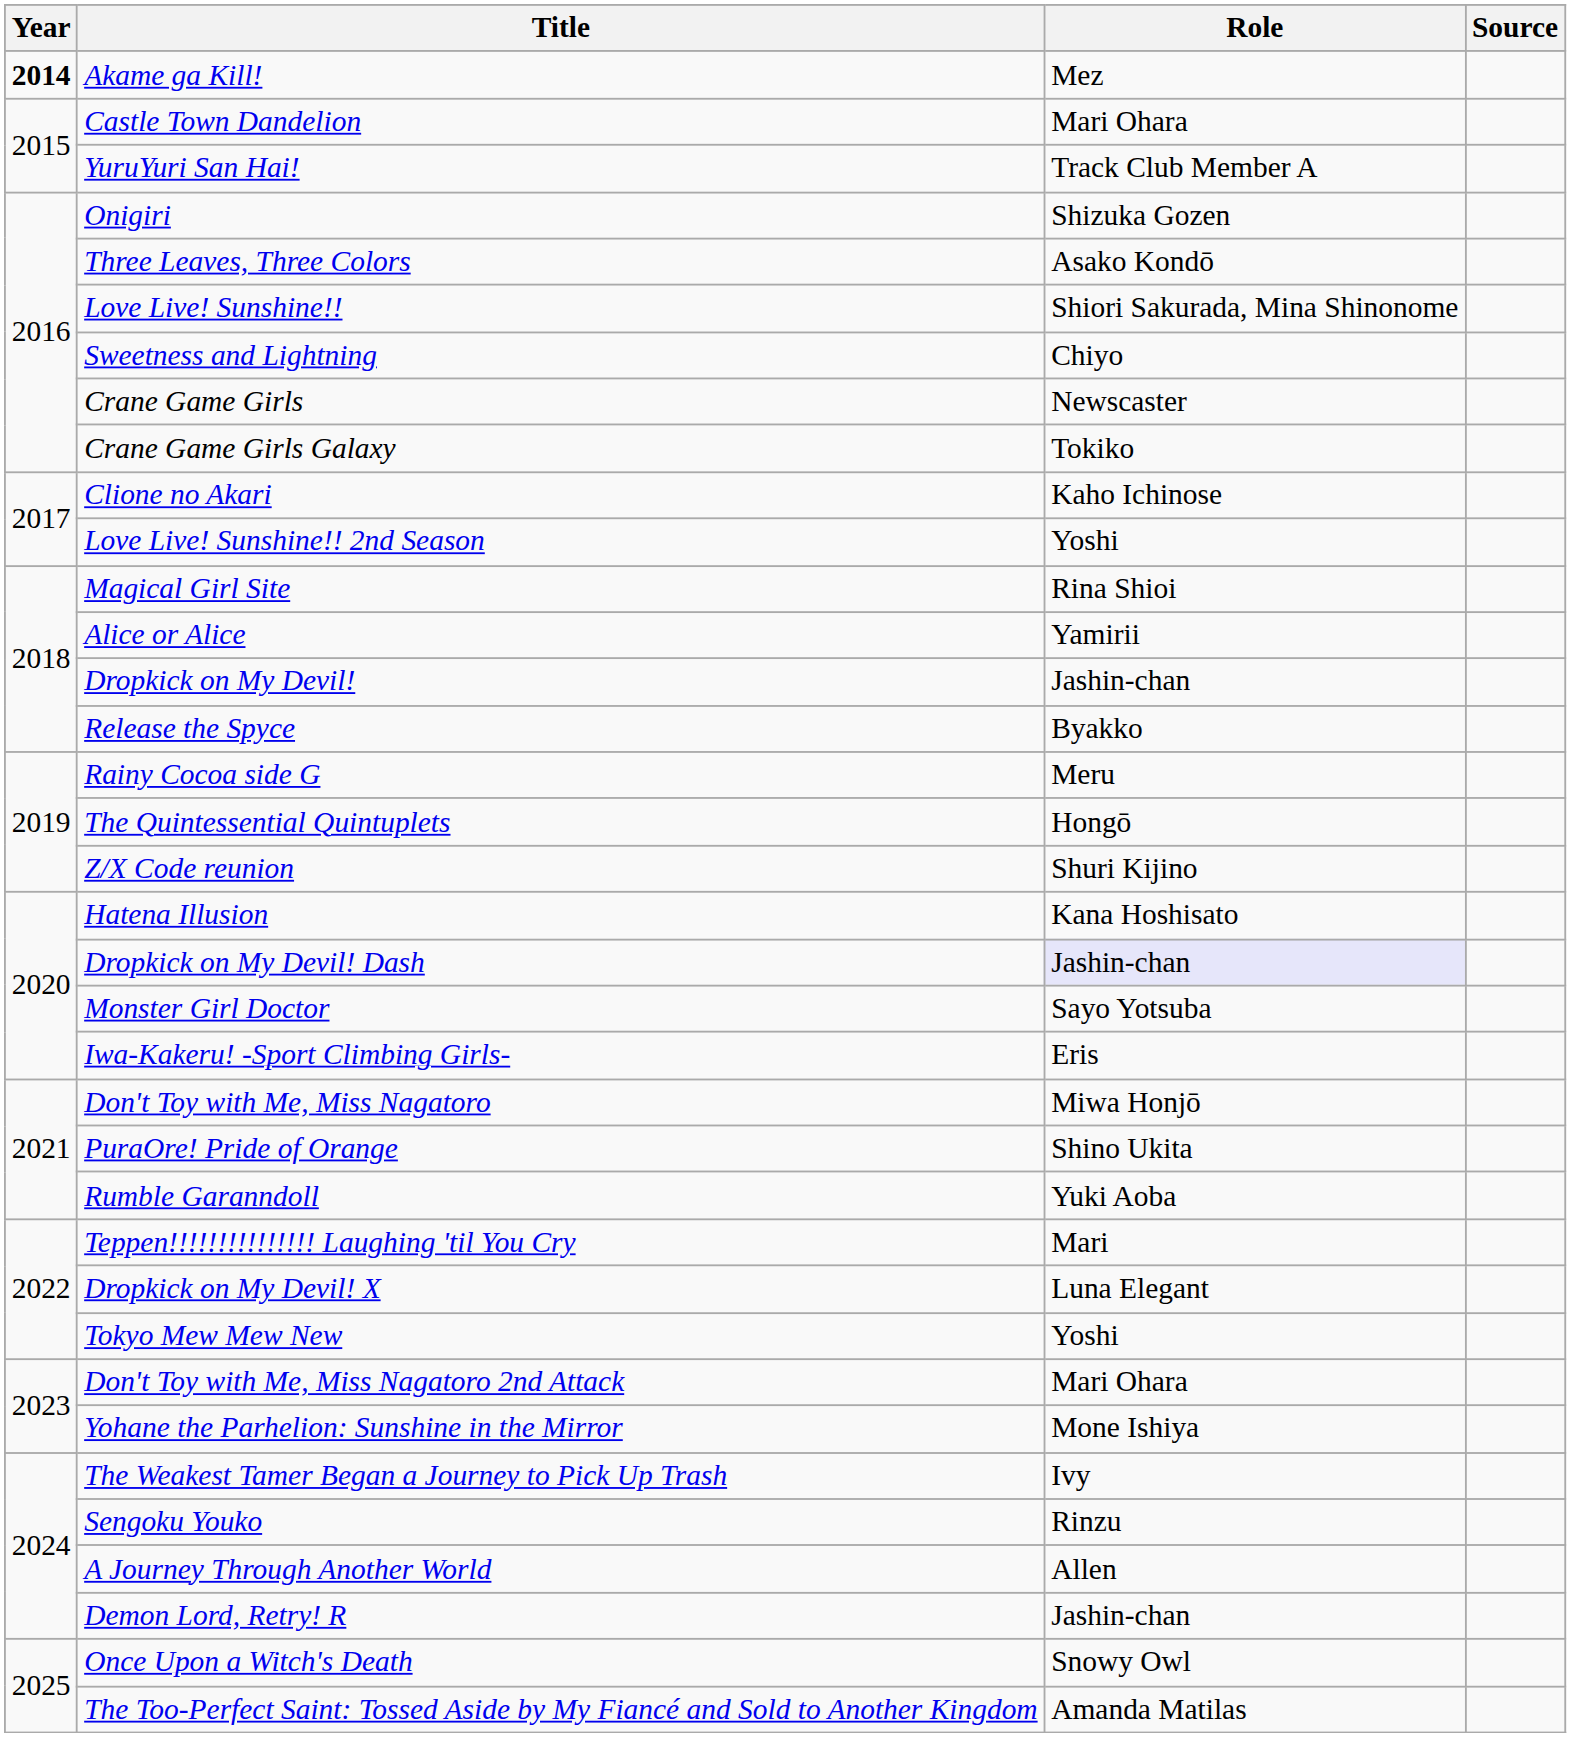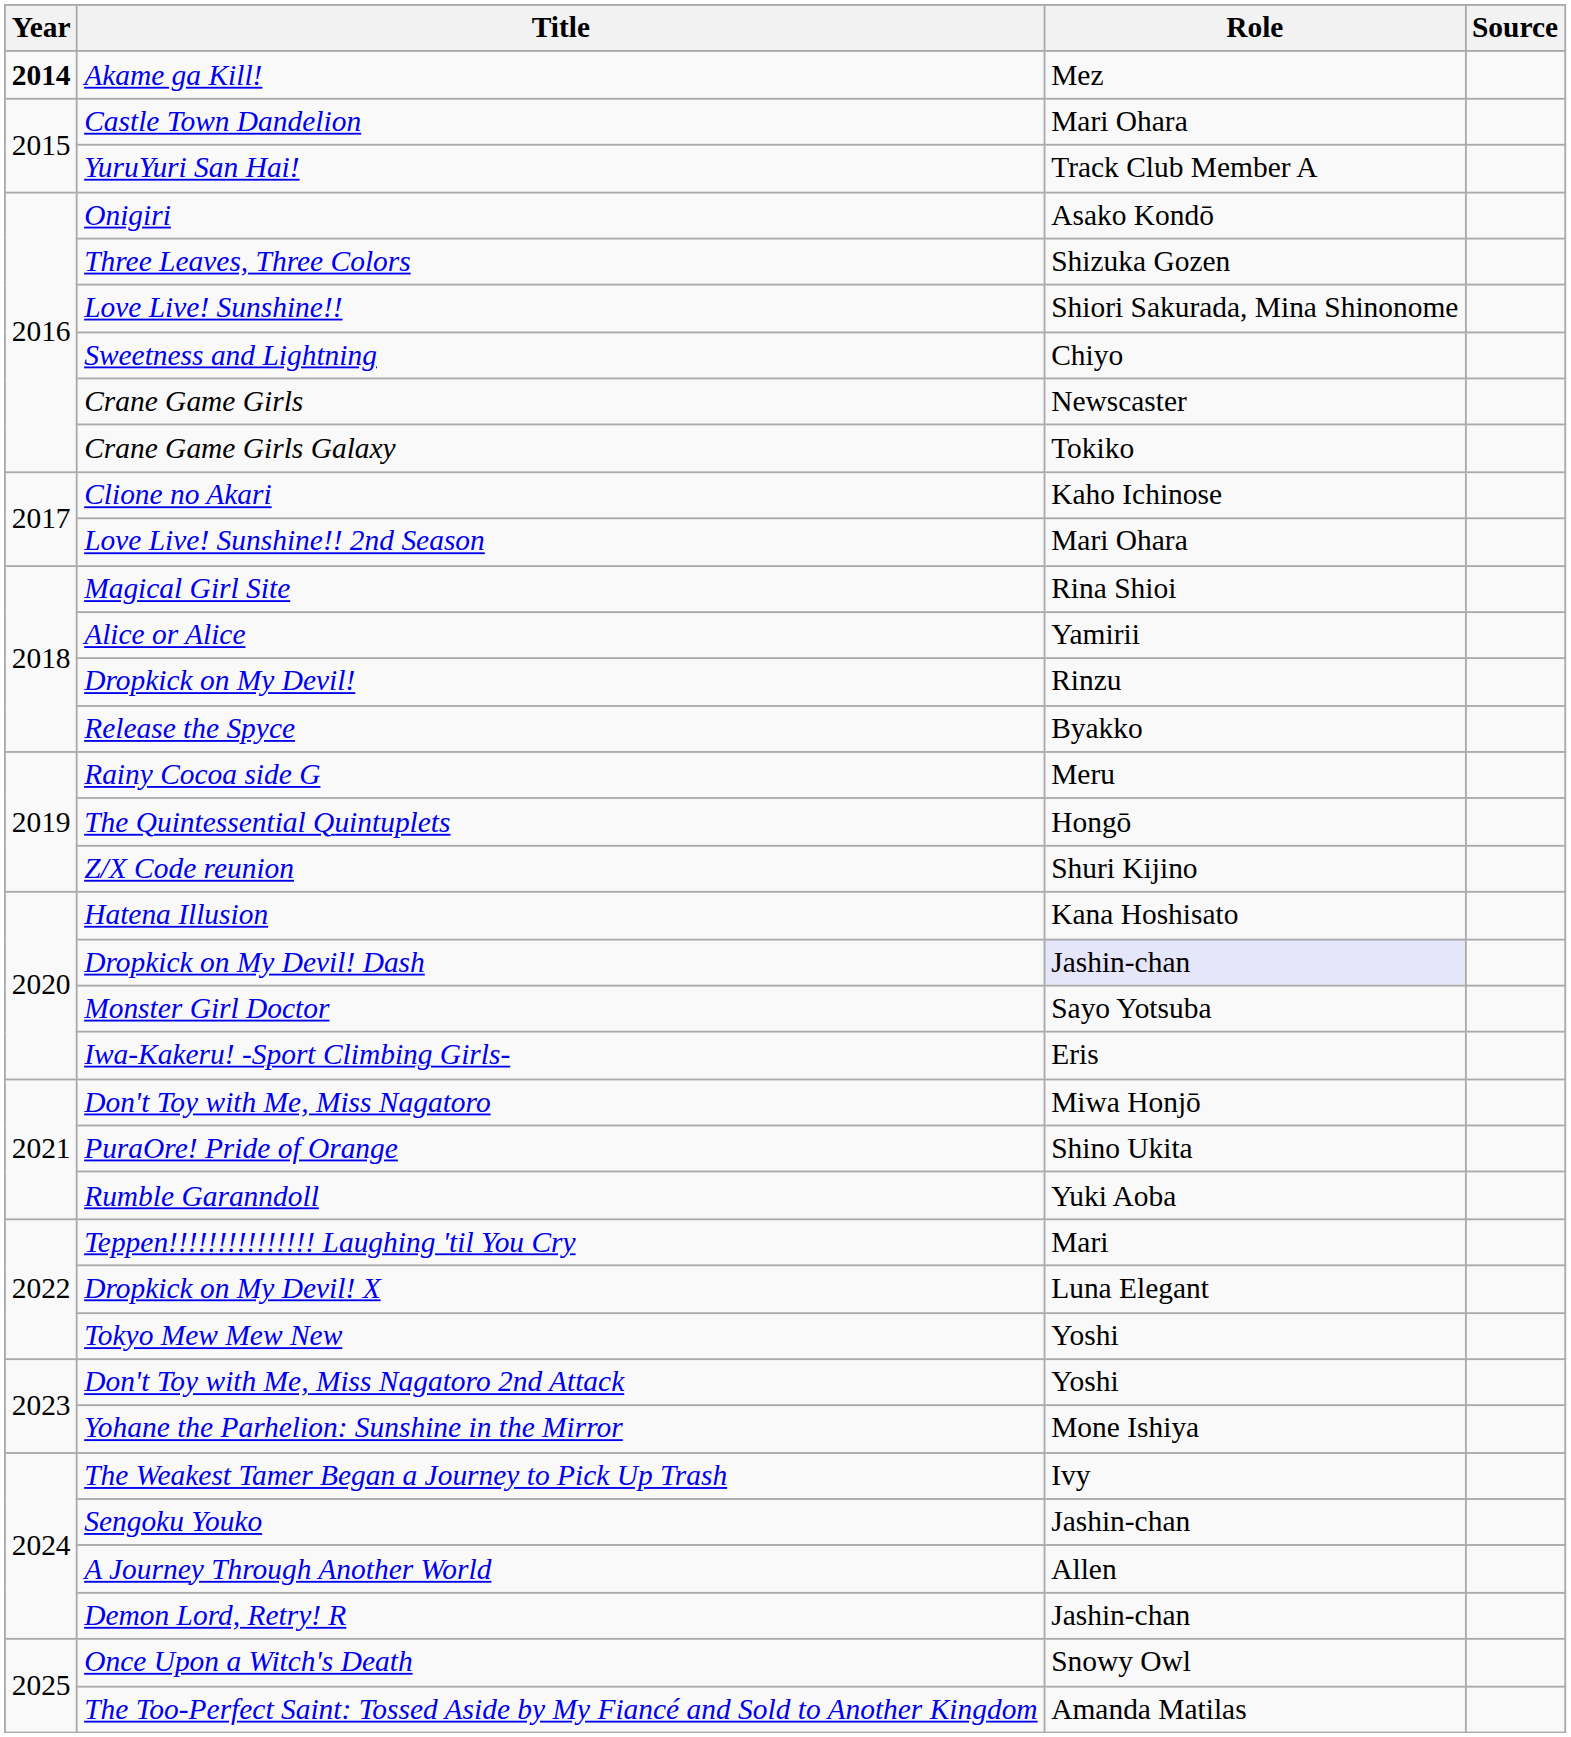Onigiri | Role: Shizuka Gozen -> Asako Kondō
Three Leaves, Three Colors | Role: Asako Kondō -> Shizuka Gozen
Love Live! Sunshine!! 2nd Season | Role: Yoshi -> Mari Ohara
Dropkick on My Devil! | Role: Jashin-chan -> Rinzu
Don't Toy with Me, Miss Nagatoro 2nd Attack | Role: Mari Ohara -> Yoshi
Sengoku Youko | Role: Rinzu -> Jashin-chan
